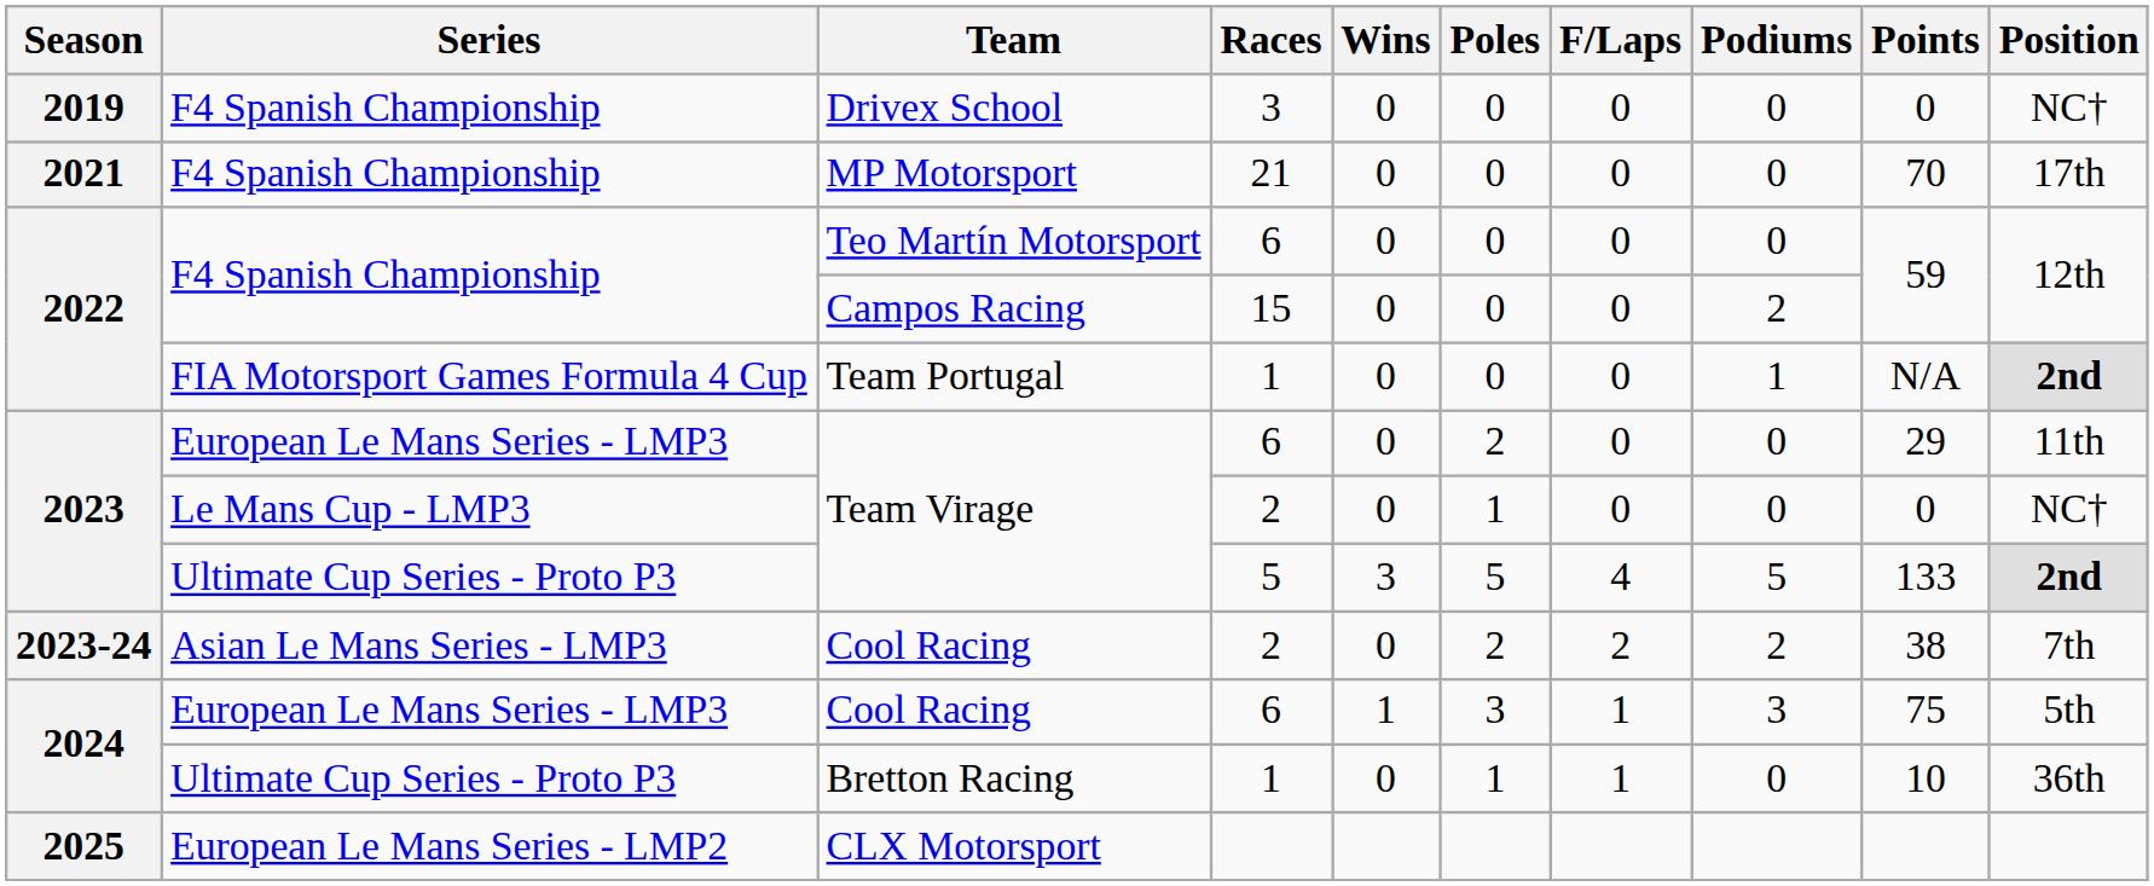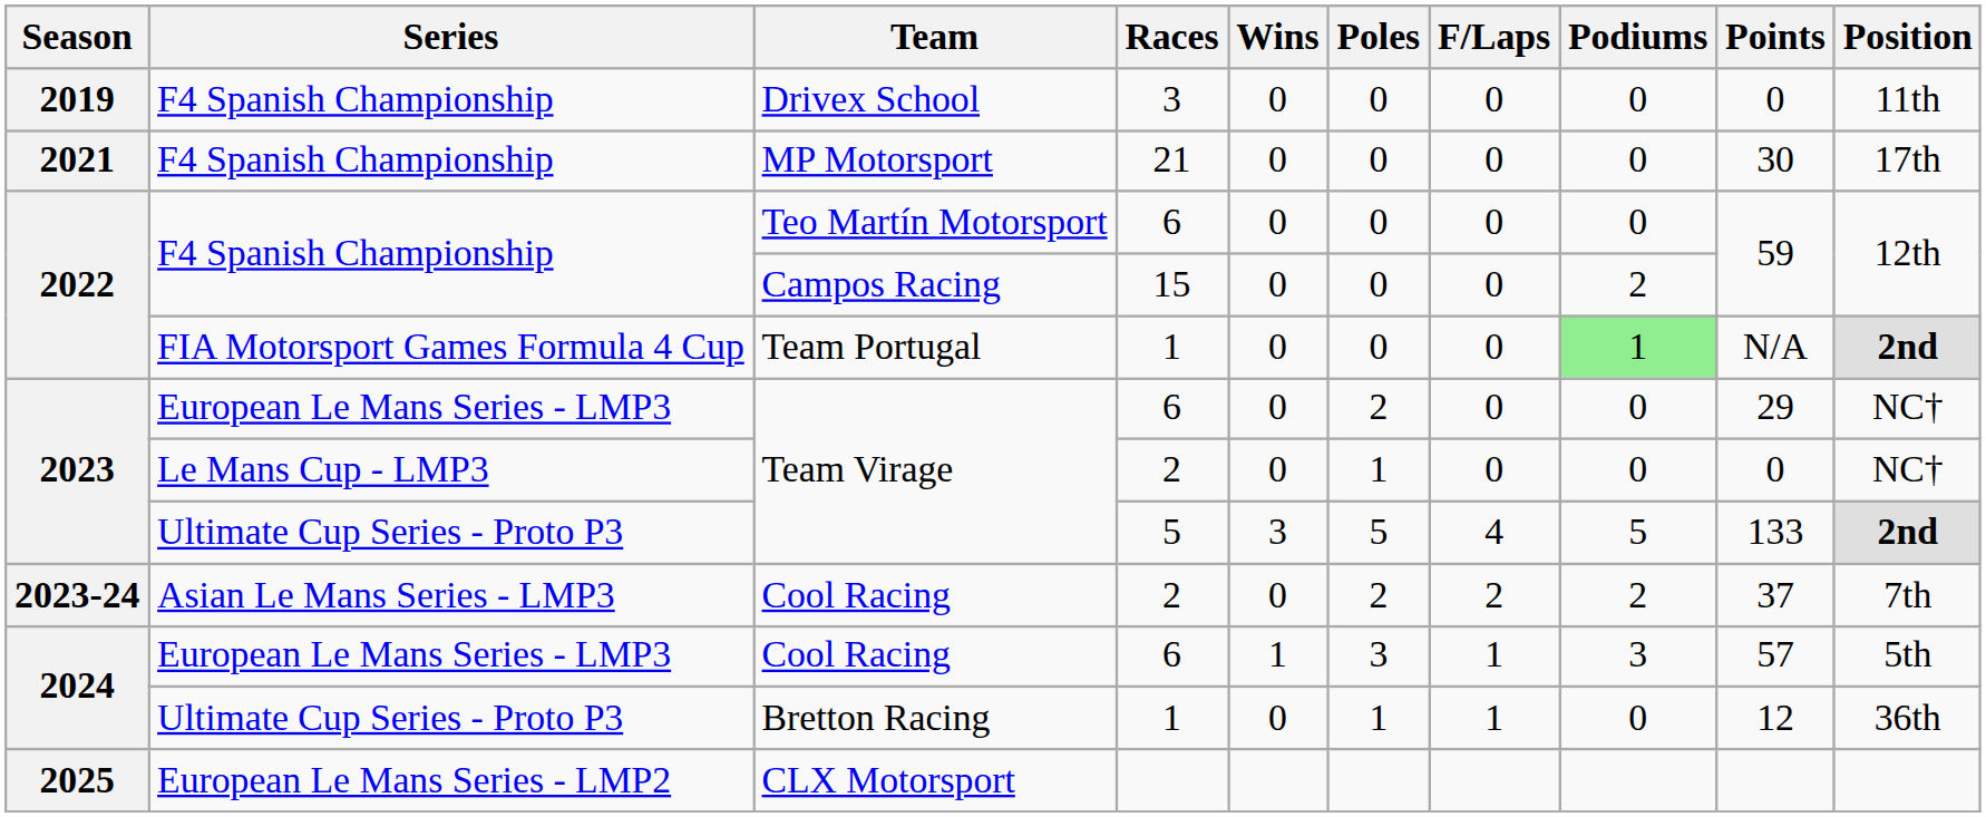Drivex School | Position: NC† -> 11th
MP Motorsport | Points: 70 -> 30
Team Portugal | Podiums: no background -> lightgreen background
Team Virage / 6 | Position: 11th -> NC†
Cool Racing / 2 | Points: 38 -> 37
Cool Racing / 6 | Points: 75 -> 57
Bretton Racing | Points: 10 -> 12
